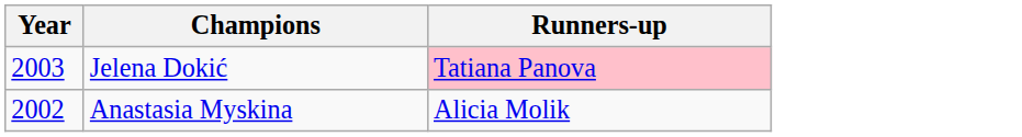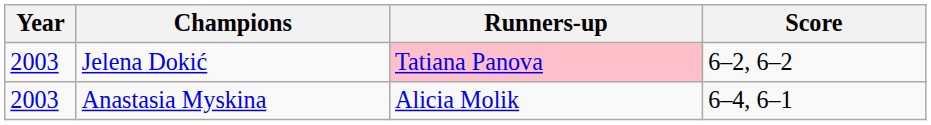+ column: Score | 6–2, 6–2 | 6–4, 6–1
Anastasia Myskina | Year: 2002 -> 2003
